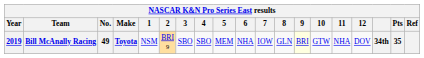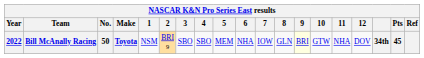Bill McAnally Racing | Year: 2019 -> 2022
Bill McAnally Racing | No.: 49 -> 50
Bill McAnally Racing | Pts: 35 -> 45
